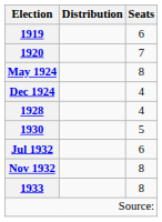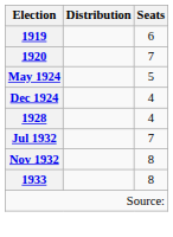May 1924 | Seats: 8 -> 5
- row: 1930 | 5
Jul 1932 | Seats: 6 -> 7
